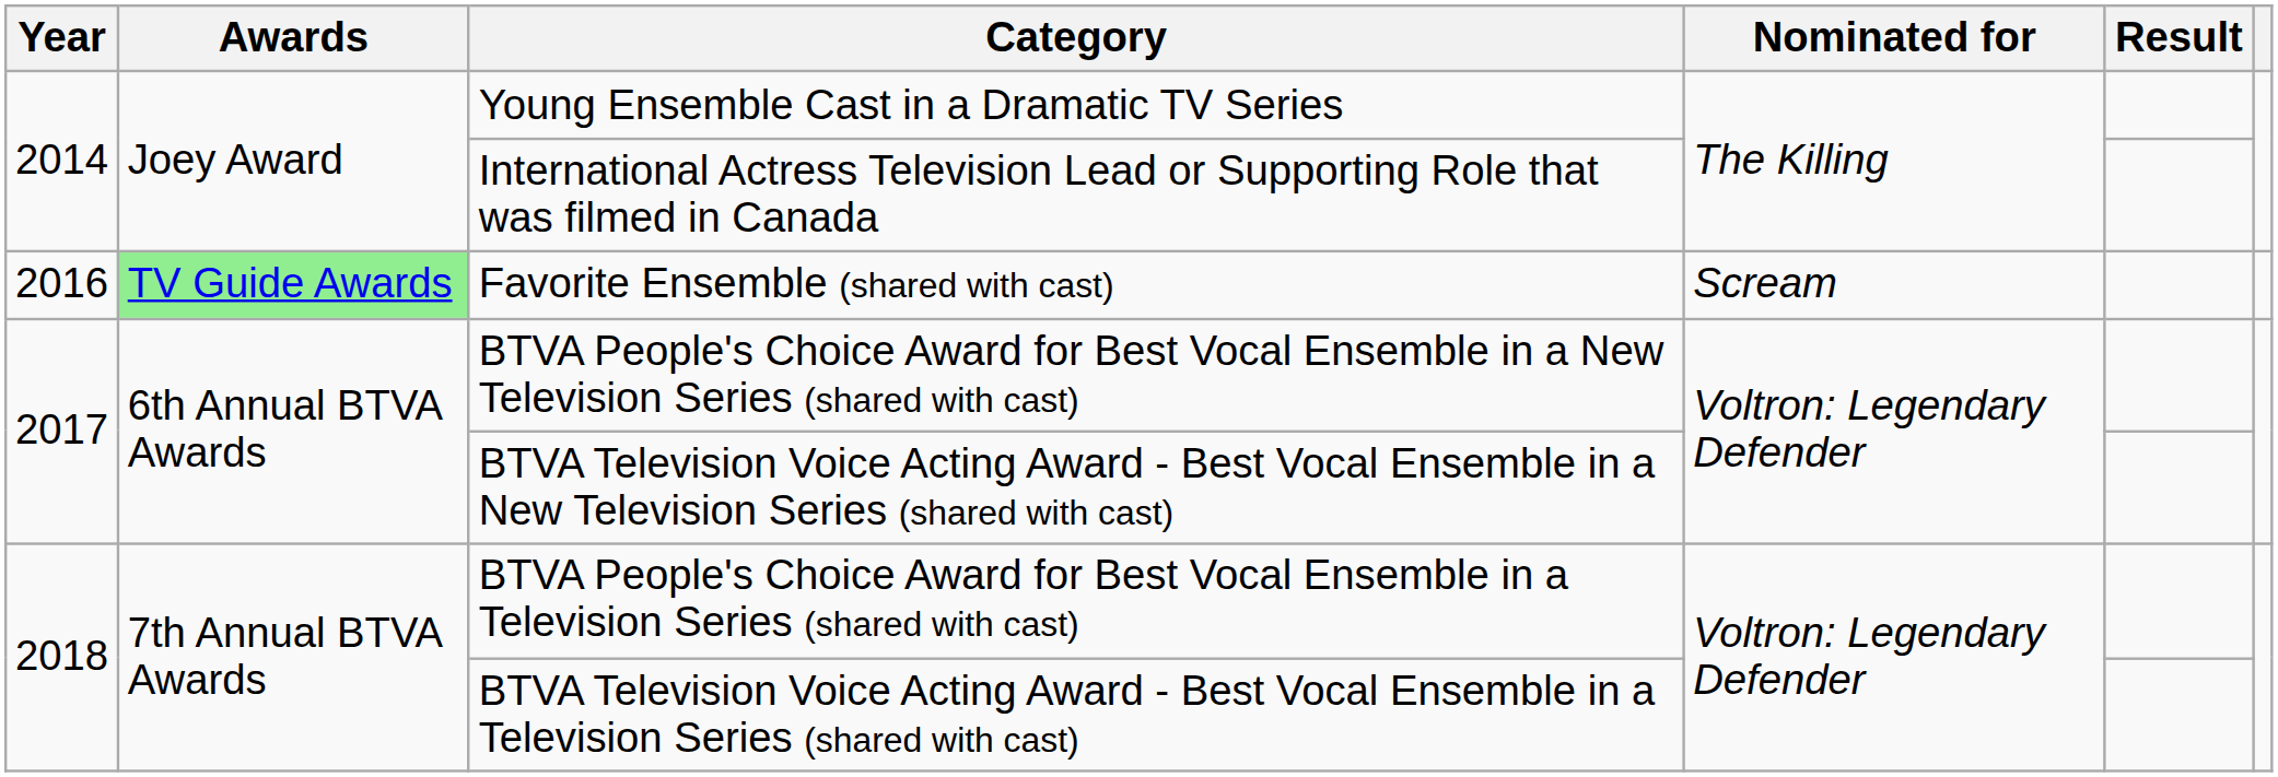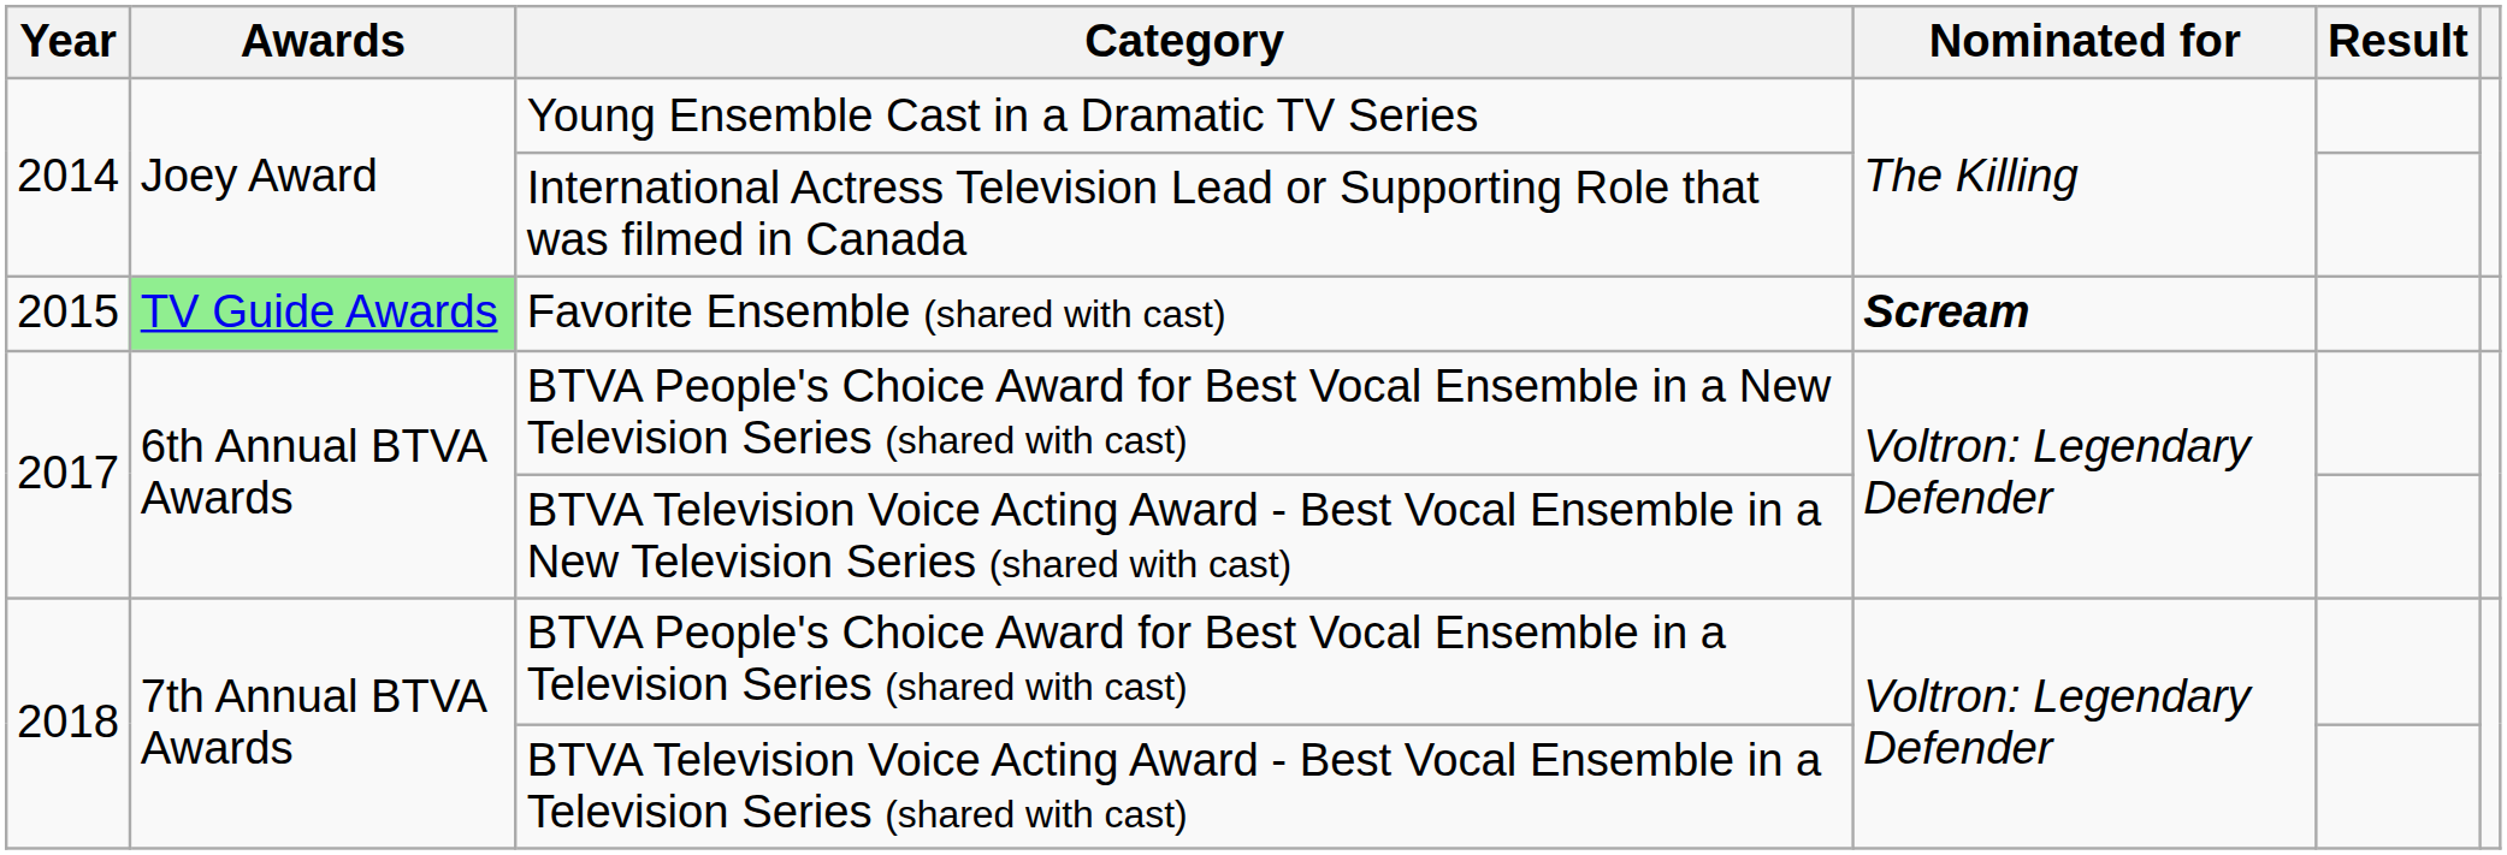Favorite Ensemble (shared with cast) | Year: 2016 -> 2015
Favorite Ensemble (shared with cast) | Nominated for: normal -> bold
